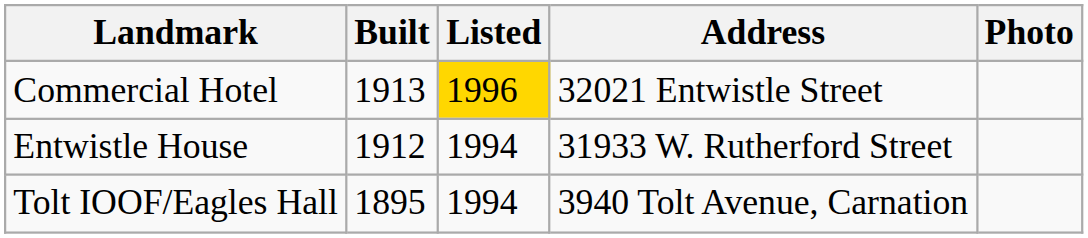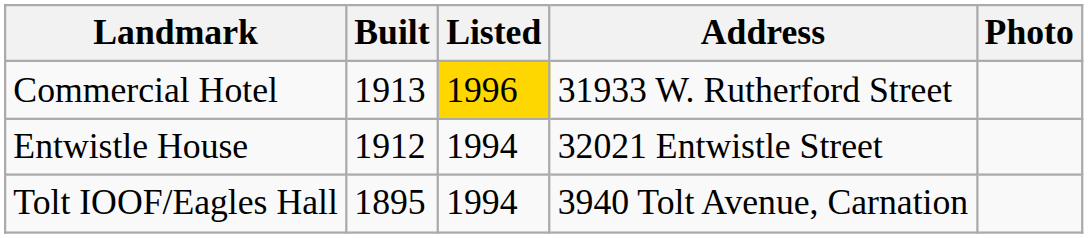Commercial Hotel | Address: 32021 Entwistle Street -> 31933 W. Rutherford Street
Entwistle House | Address: 31933 W. Rutherford Street -> 32021 Entwistle Street
